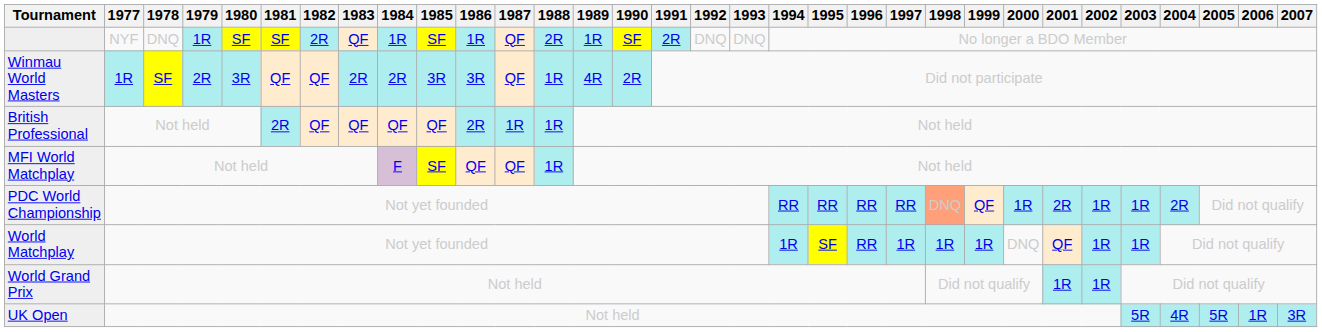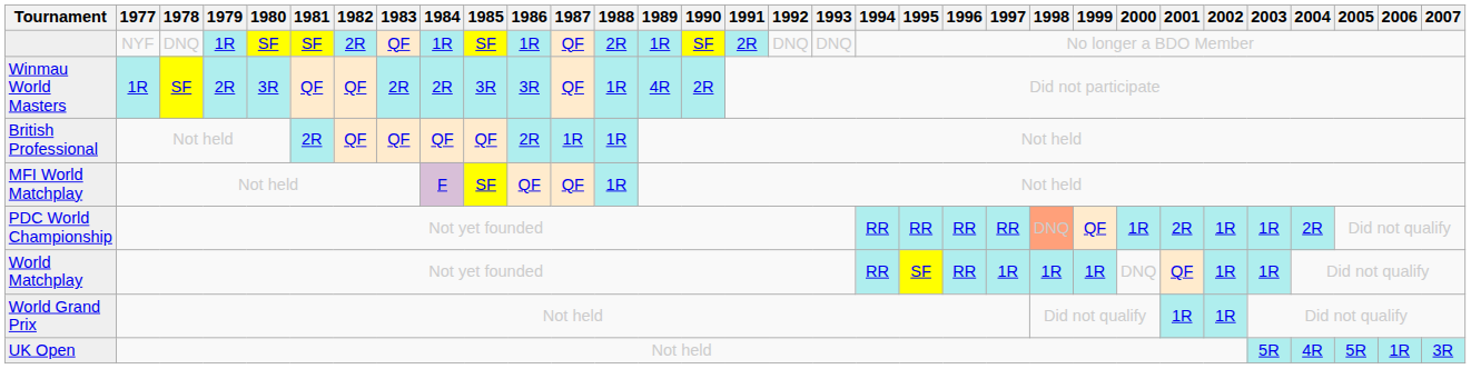World Matchplay | 1994: 1R -> RR
